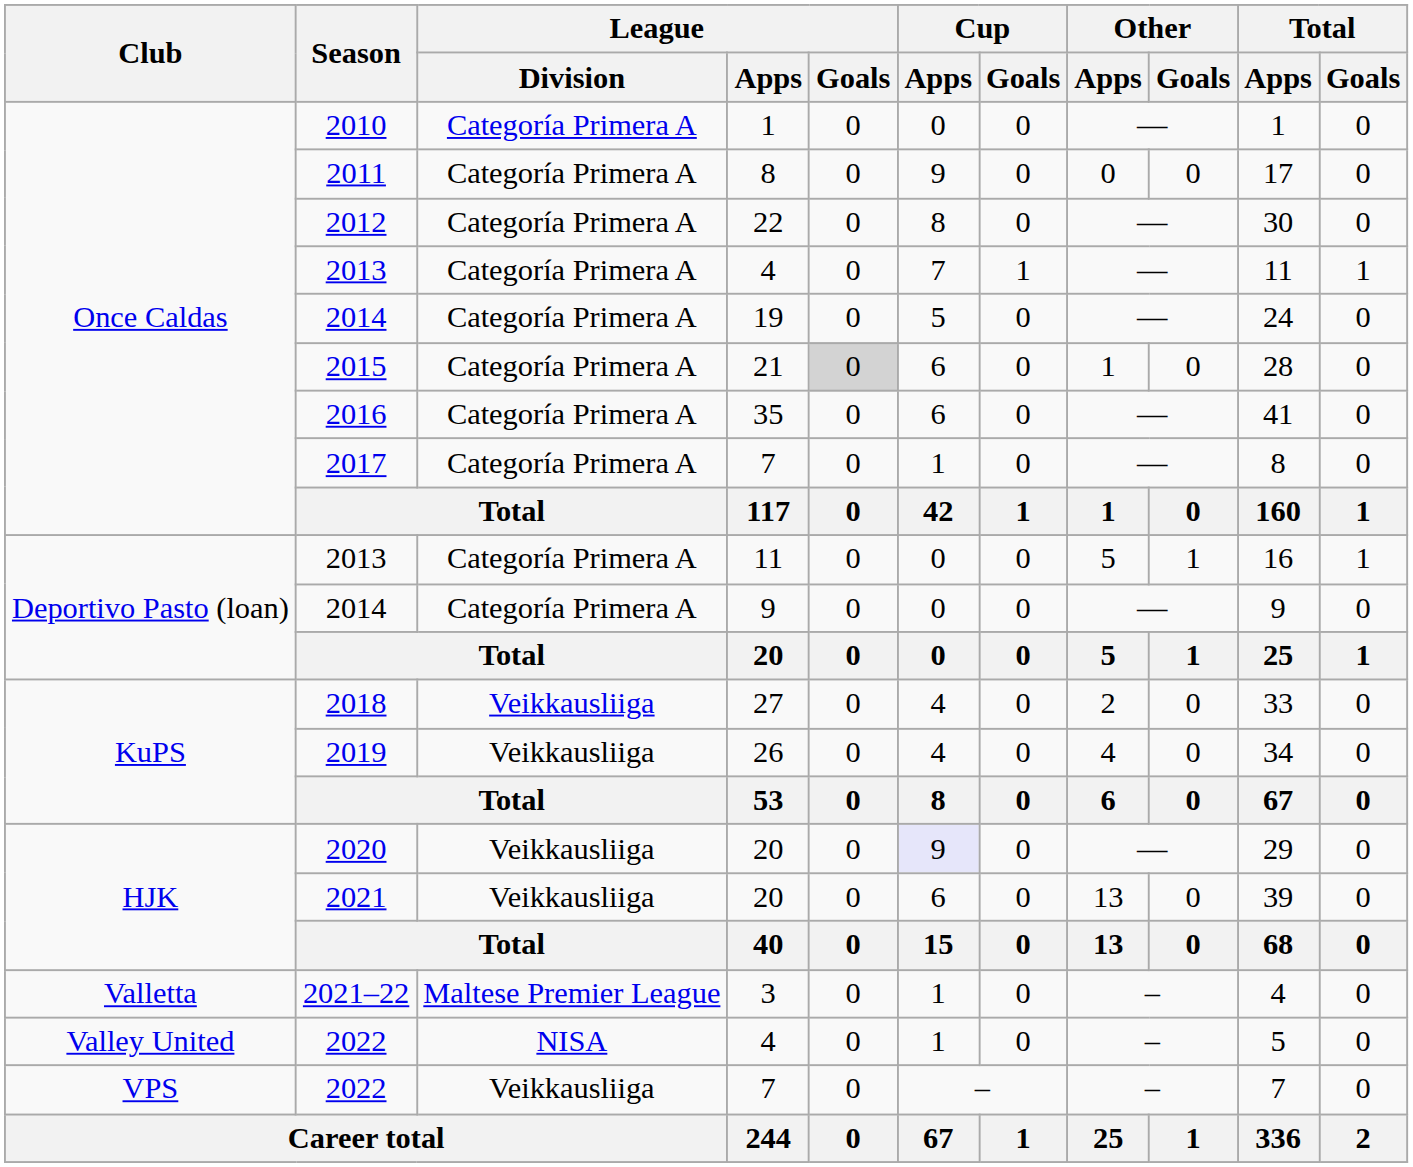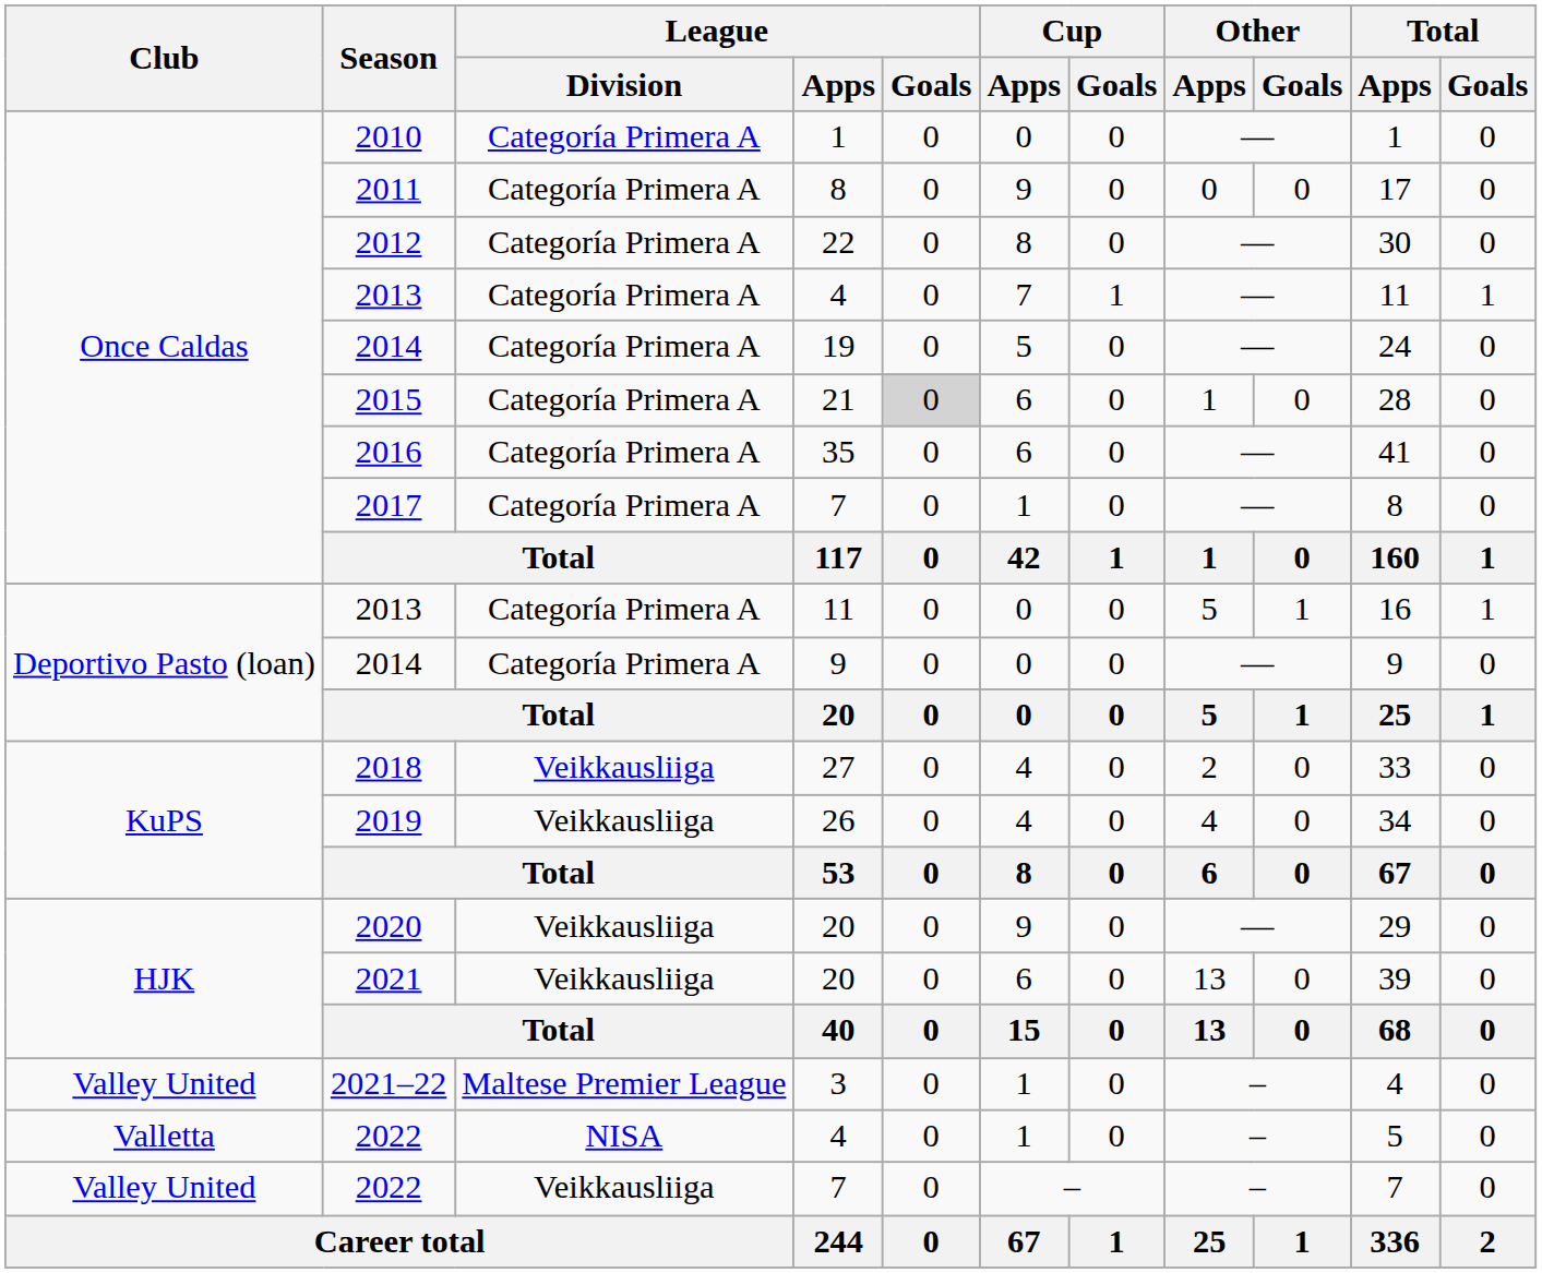2020 | Cup / Apps: lavender background -> no background
2021–22 | Club: Valletta -> Valley United
2022 / 4 | Club: Valley United -> Valletta
2022 / 7 | Club: VPS -> Valley United
